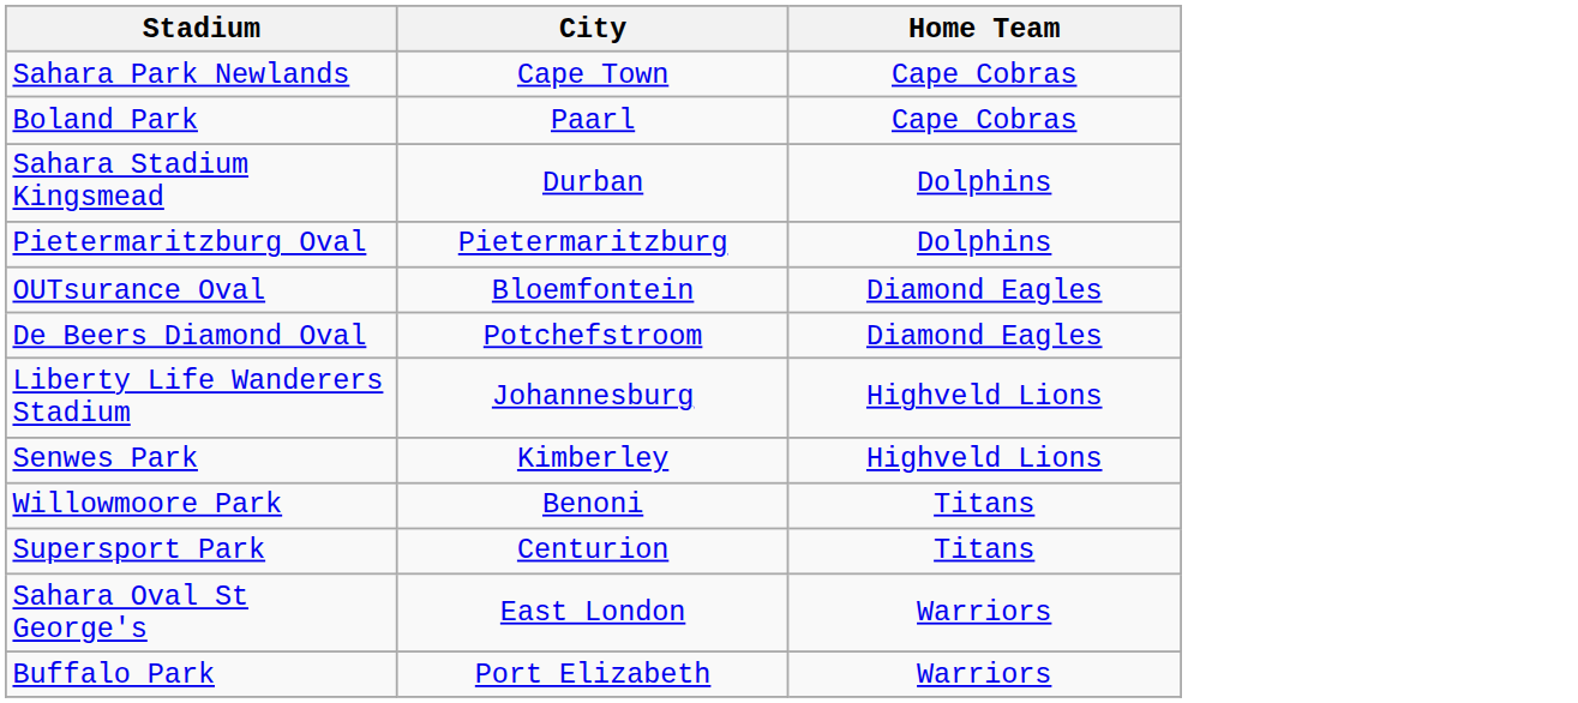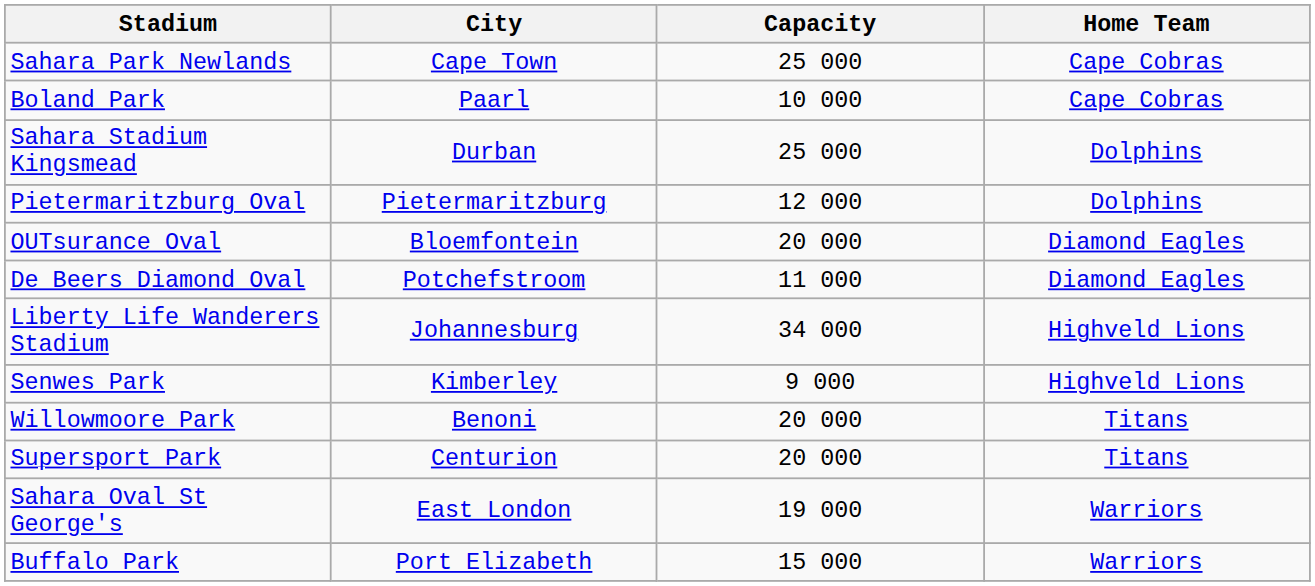+ column: Capacity | 25 000 | 10 000 | 25 000 | 12 000 | 20 000 | 11 000 | 34 000 | 9 000 | 20 000 | 20 000 | 19 000 | 15 000
